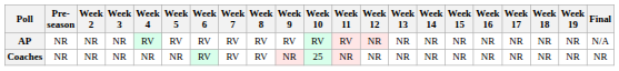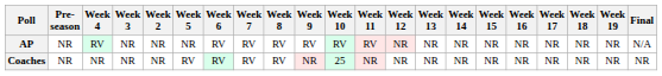columns swapped: Week 2 <-> Week 4
AP | Week 5: RV -> NR
Coaches | Week 5: NR -> RV
